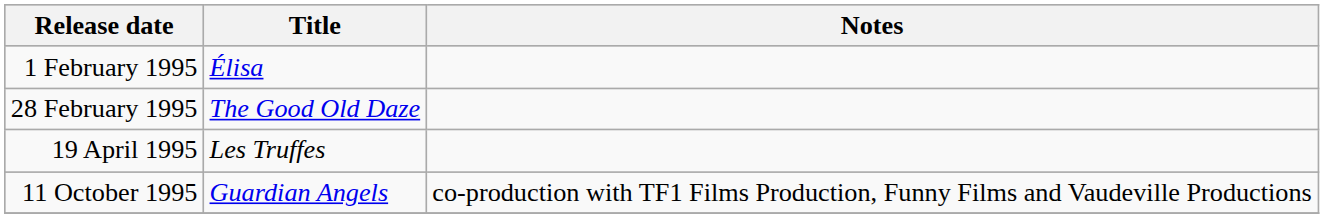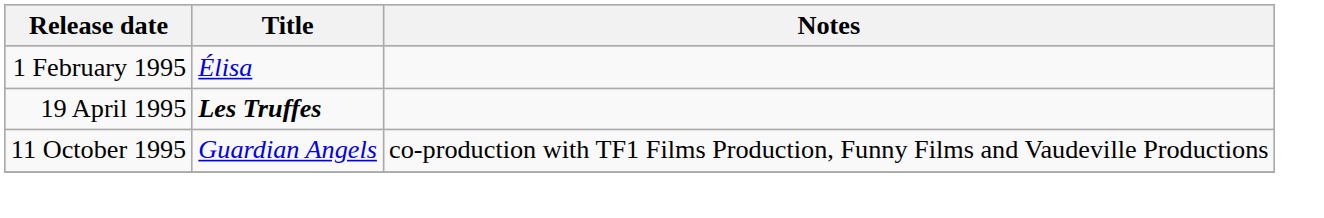- row: 28 February 1995 | The Good Old Daze
19 April 1995 | Title: normal -> bold
